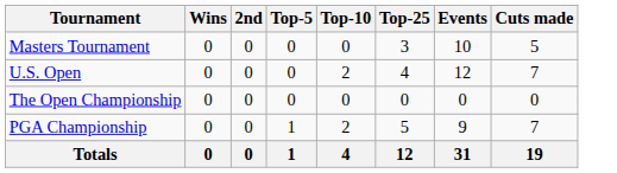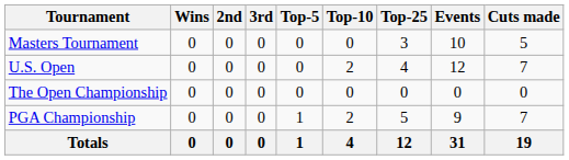+ column: 3rd | 0 | 0 | 0 | 0 | 0
